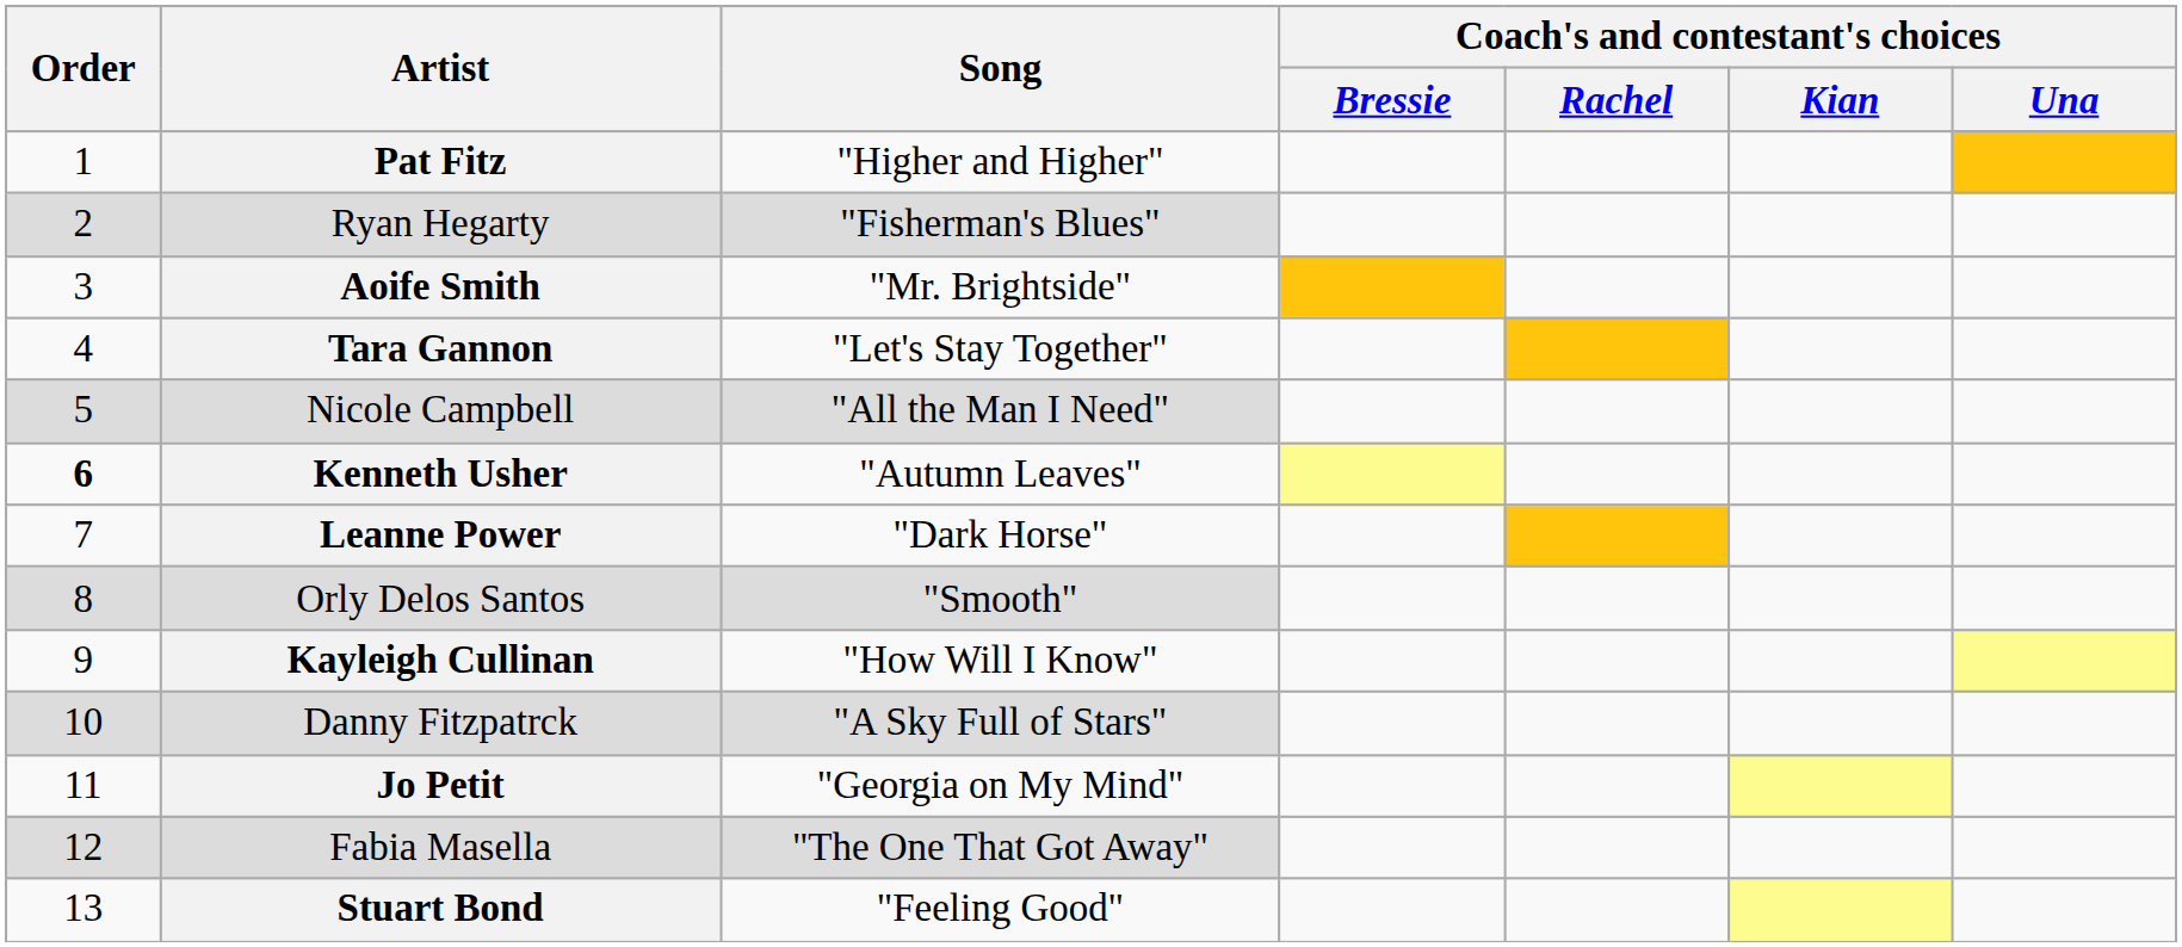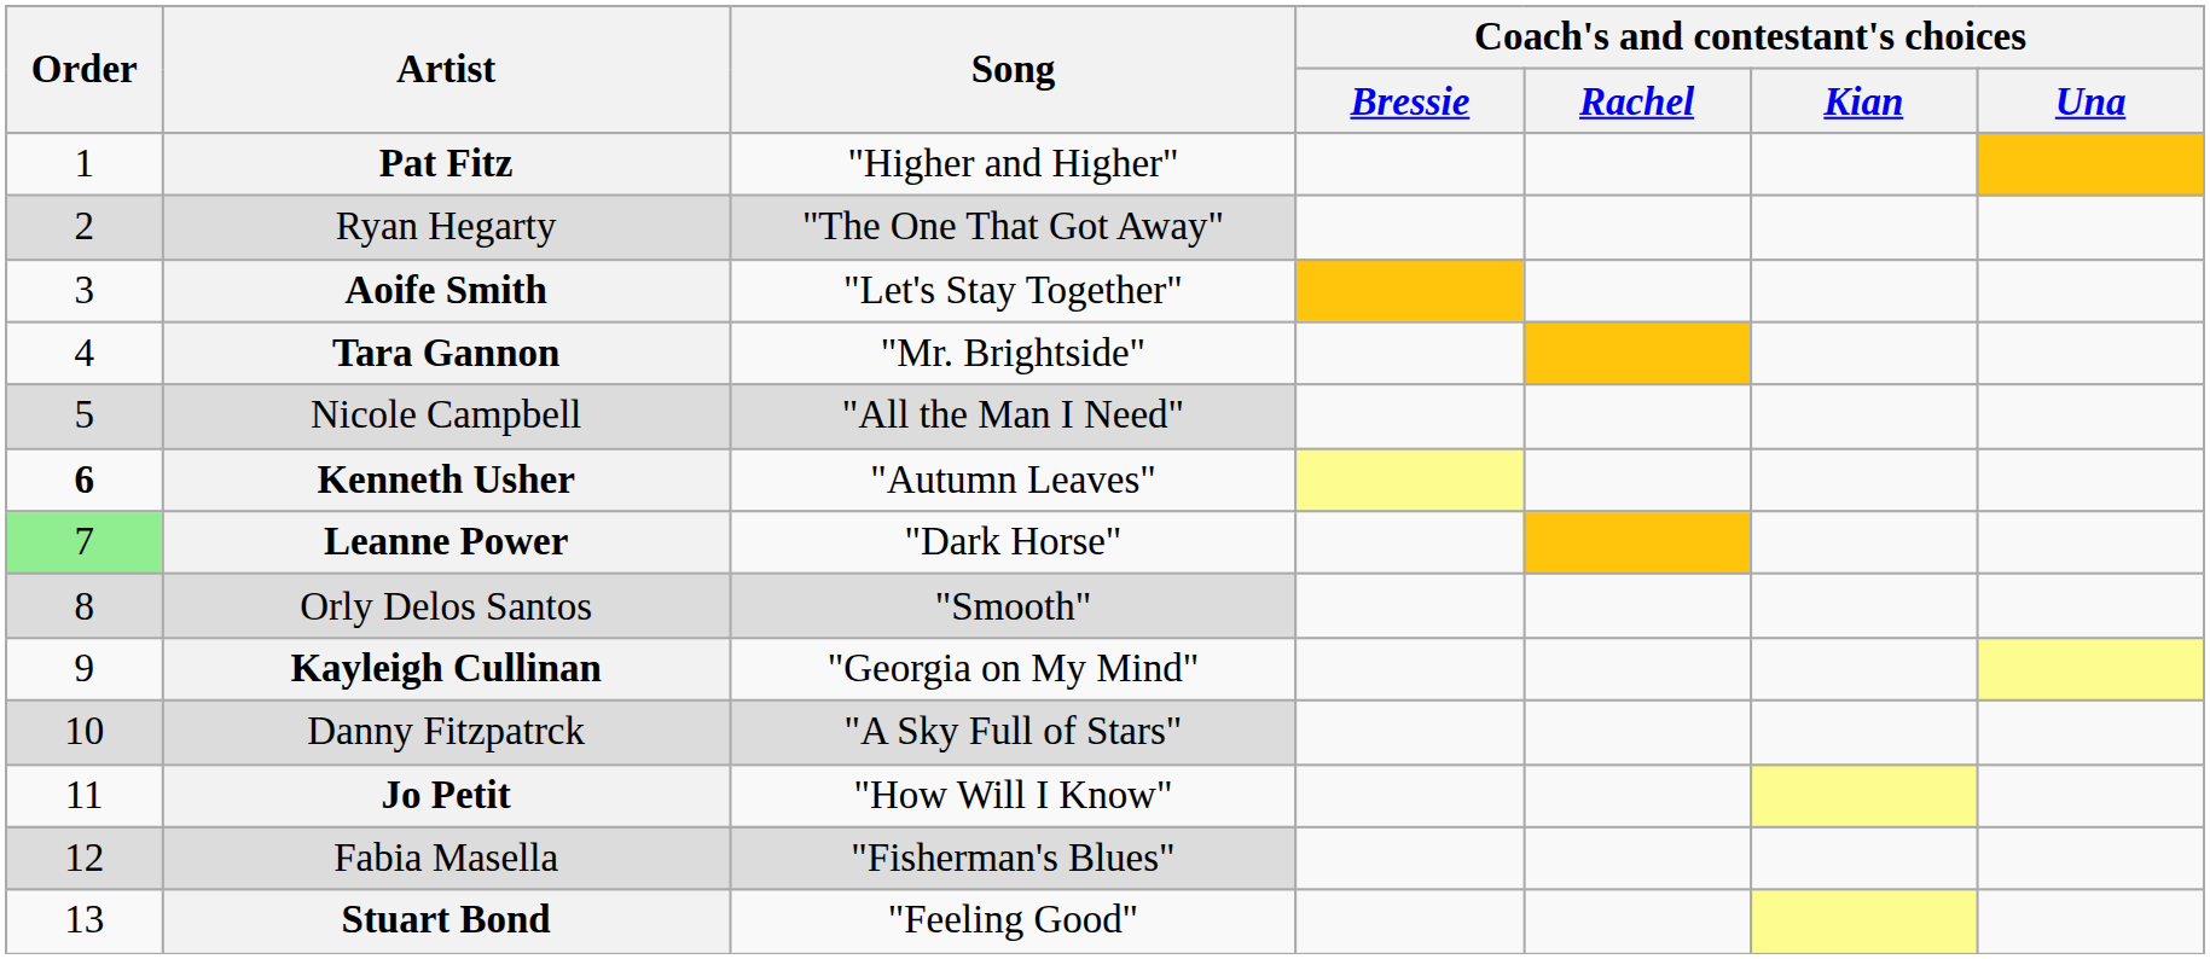Ryan Hegarty | Song: "Fisherman's Blues" -> "The One That Got Away"
Aoife Smith | Song: "Mr. Brightside" -> "Let's Stay Together"
Tara Gannon | Song: "Let's Stay Together" -> "Mr. Brightside"
Leanne Power | Order: no background -> lightgreen background
Kayleigh Cullinan | Song: "How Will I Know" -> "Georgia on My Mind"
Jo Petit | Song: "Georgia on My Mind" -> "How Will I Know"
Fabia Masella | Song: "The One That Got Away" -> "Fisherman's Blues"
